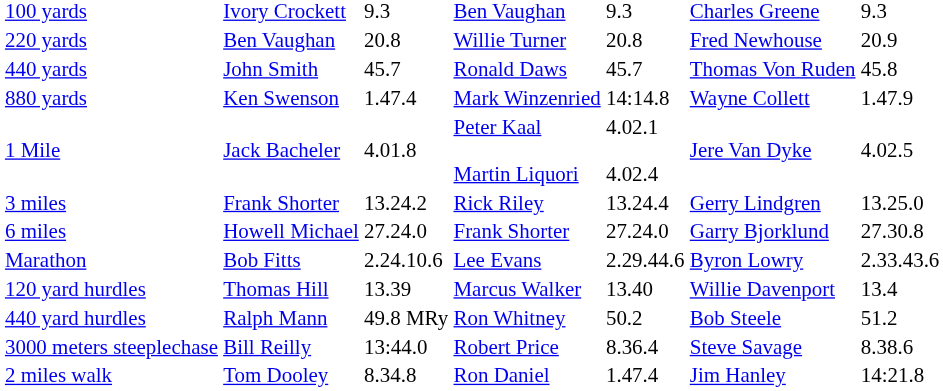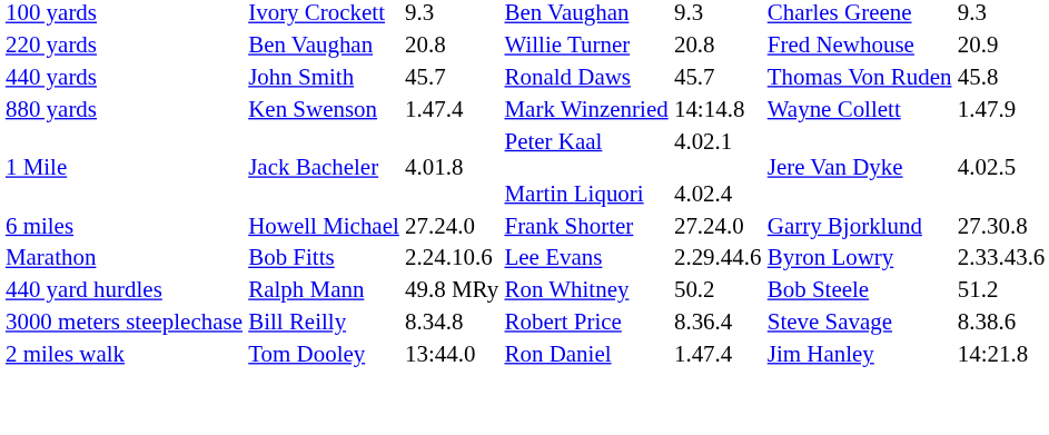- row: 3 miles | Frank Shorter | 13.24.2 | Rick Riley | 13.24.4 | Gerry Lindgren | 13.25.0
- row: 120 yard hurdles | Thomas Hill | 13.39 | Marcus Walker | 13.40 | Willie Davenport | 13.4
3000 meters steeplechase | column 3: 13:44.0 -> 8.34.8
2 miles walk | column 3: 8.34.8 -> 13:44.0
